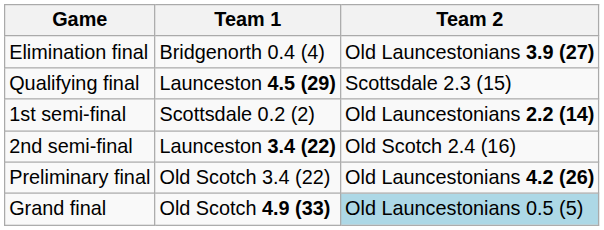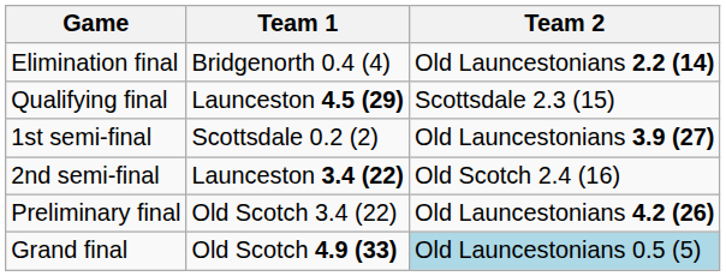Elimination final | Team 2: Old Launcestonians 3.9 (27) -> Old Launcestonians 2.2 (14)
1st semi-final | Team 2: Old Launcestonians 2.2 (14) -> Old Launcestonians 3.9 (27)
